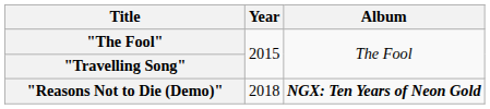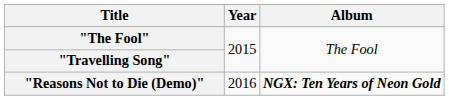"Reasons Not to Die (Demo)" | Year: 2018 -> 2016
